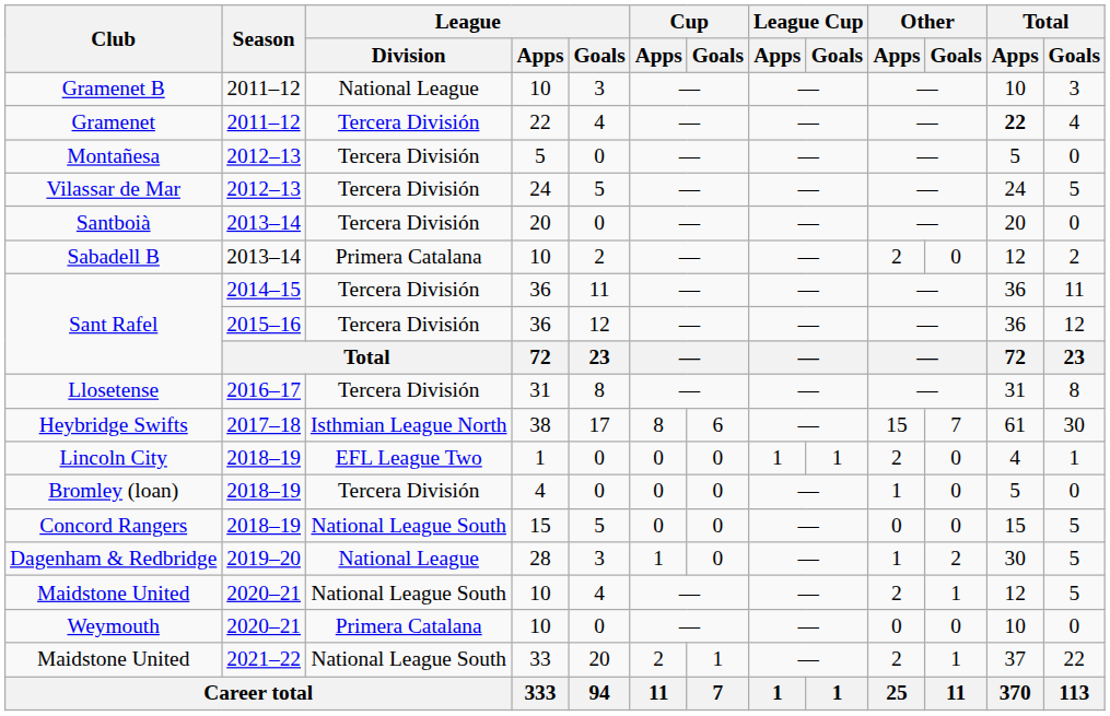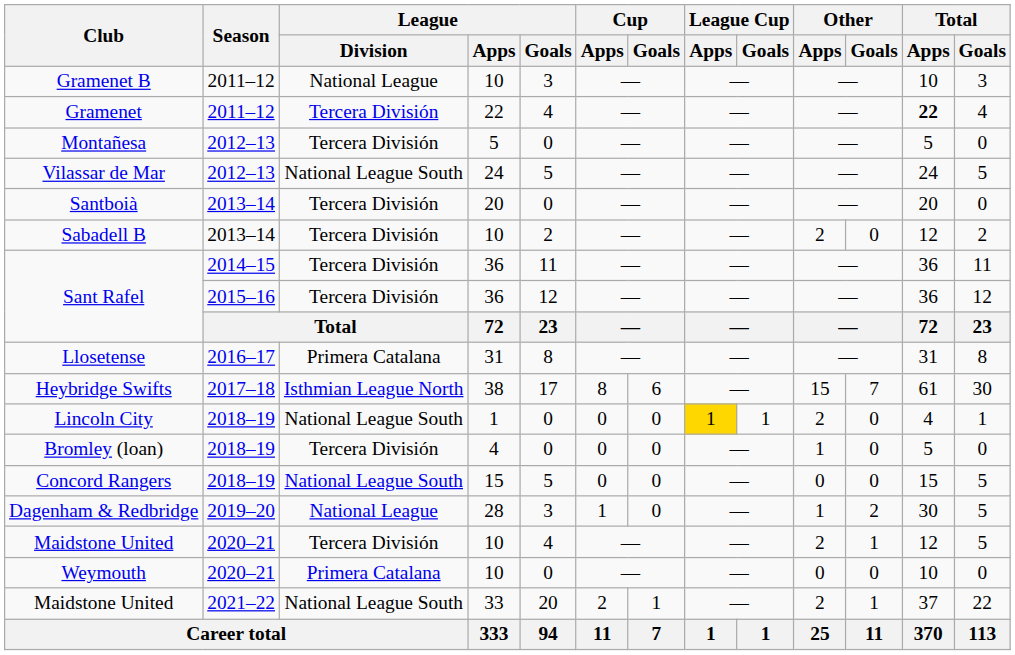Vilassar de Mar | League / Division: Tercera División -> National League South
Sabadell B | League / Division: Primera Catalana -> Tercera División
Llosetense | League / Division: Tercera División -> Primera Catalana
Lincoln City | League / Division: EFL League Two -> National League South
Lincoln City | League Cup / Apps: no background -> gold background
Maidstone United / 2020–21 | League / Division: National League South -> Tercera División
